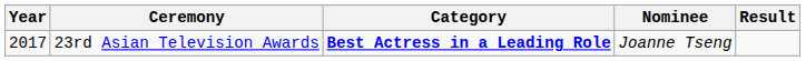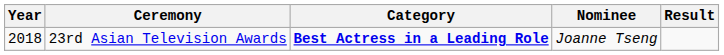23rd Asian Television Awards | Year: 2017 -> 2018
